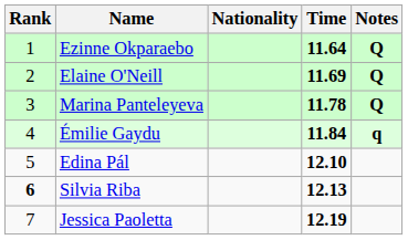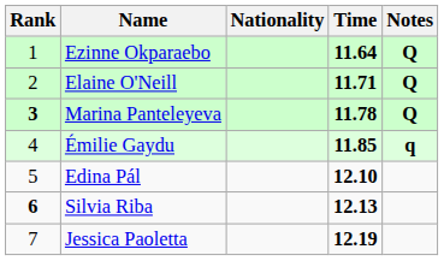Elaine O'Neill | Time: 11.69 -> 11.71
Marina Panteleyeva | Rank: normal -> bold
Émilie Gaydu | Time: 11.84 -> 11.85
